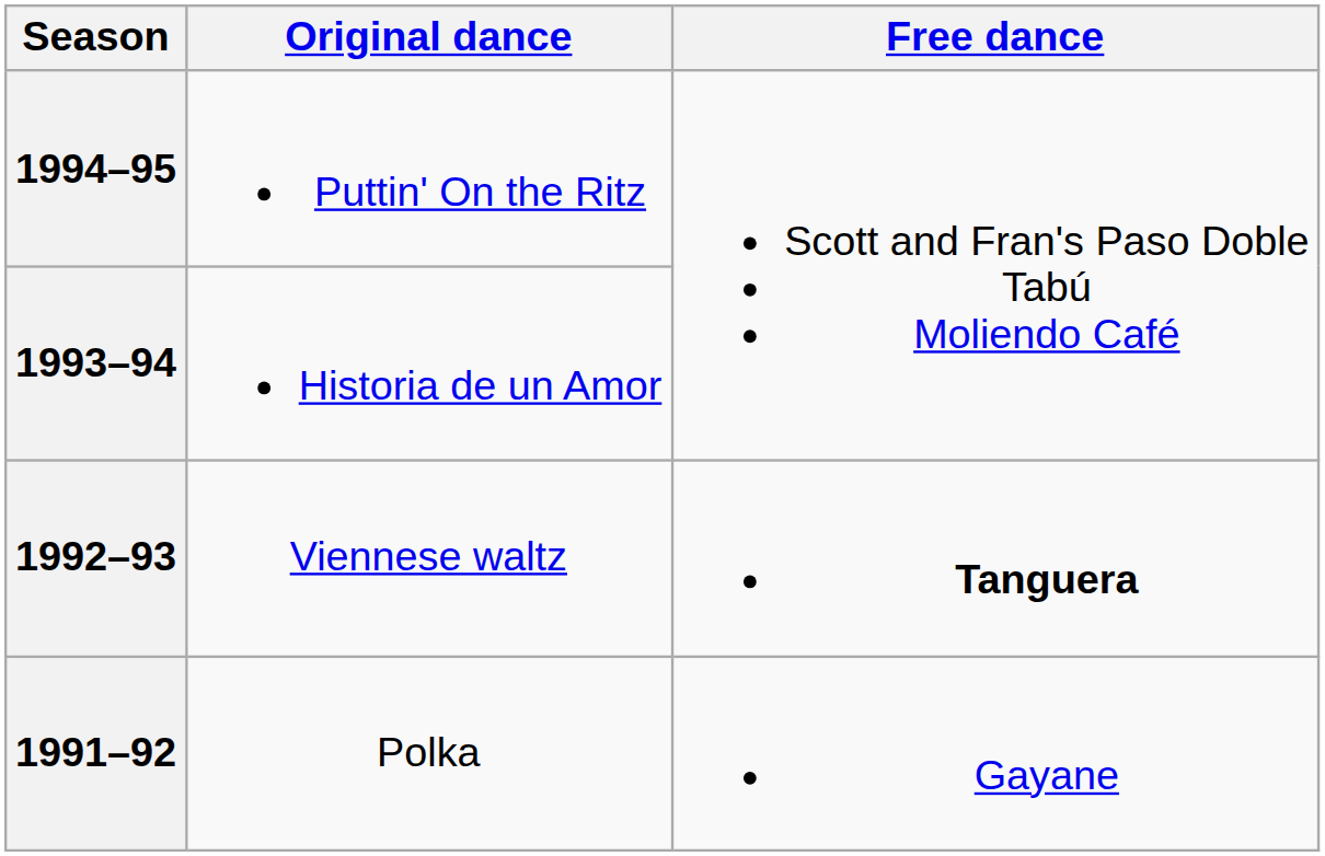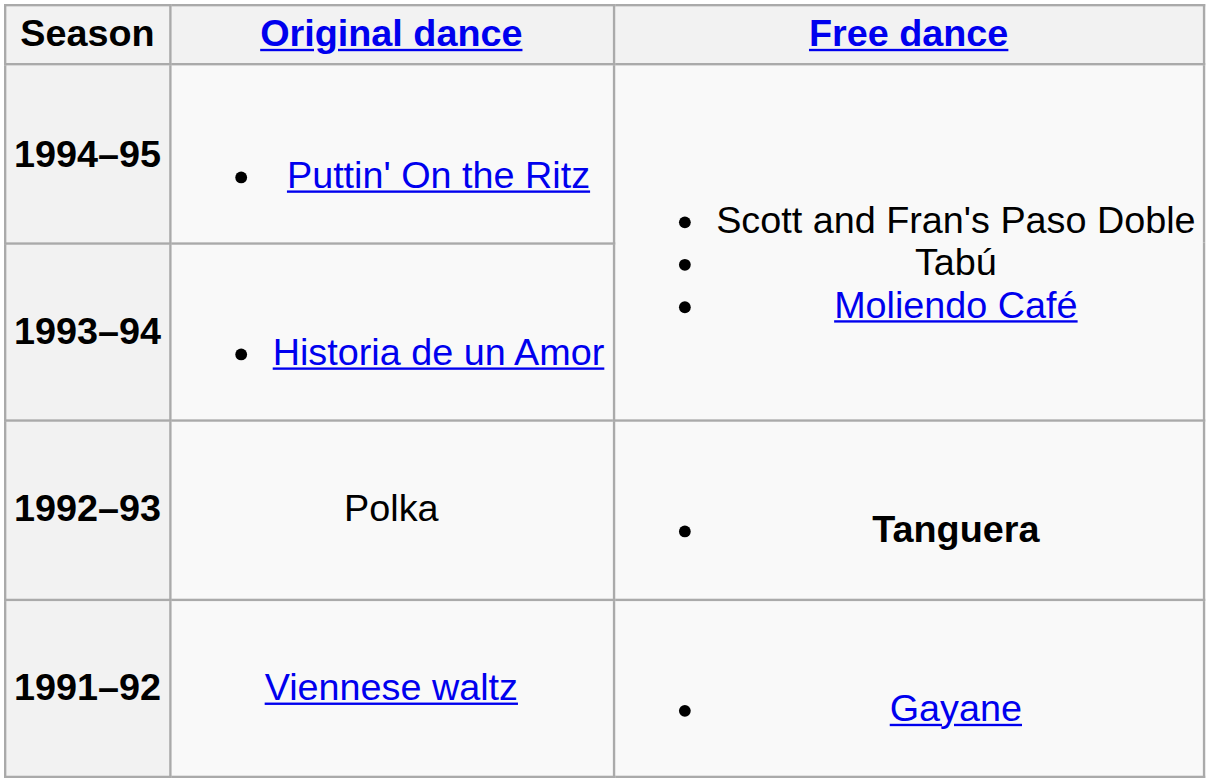1992–93 | Original dance: Viennese waltz -> Polka
1991–92 | Original dance: Polka -> Viennese waltz
